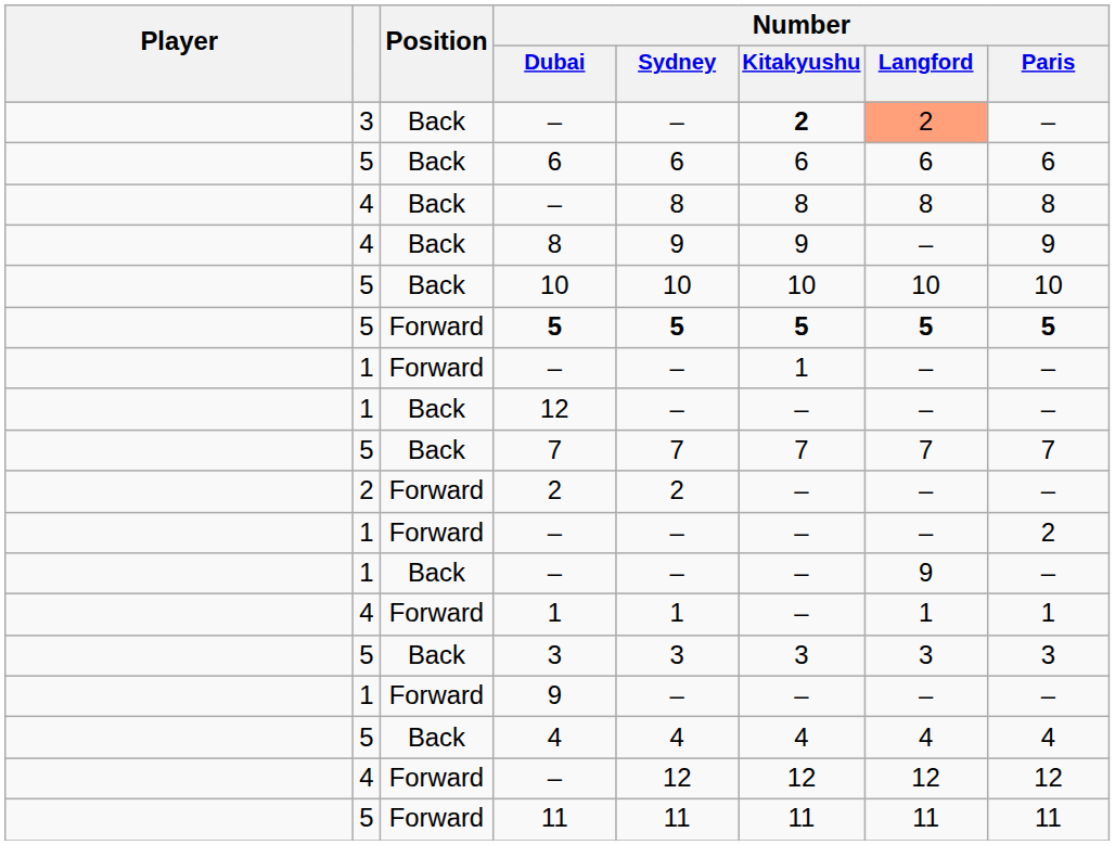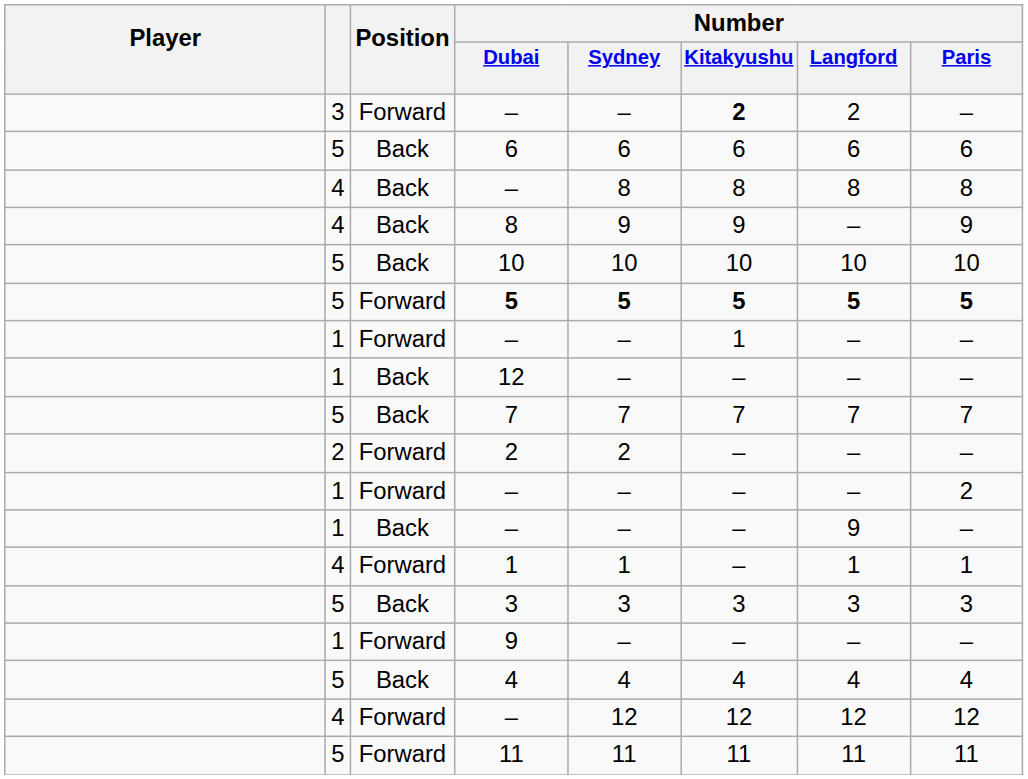3 / – | Position: Back -> Forward
3 / – | Number / Langford: lightsalmon background -> no background
